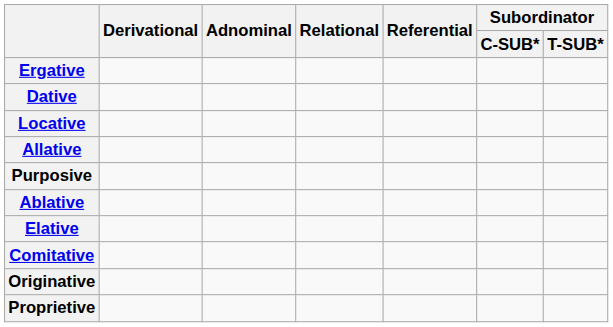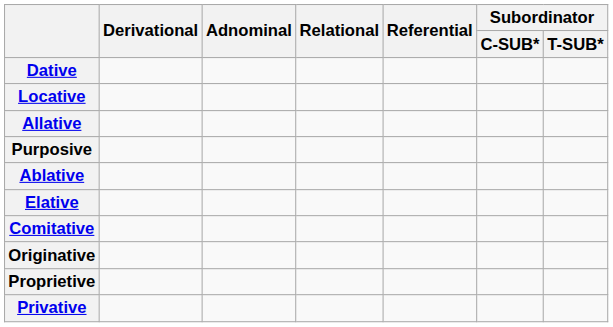- row: Ergative
+ row: Privative
